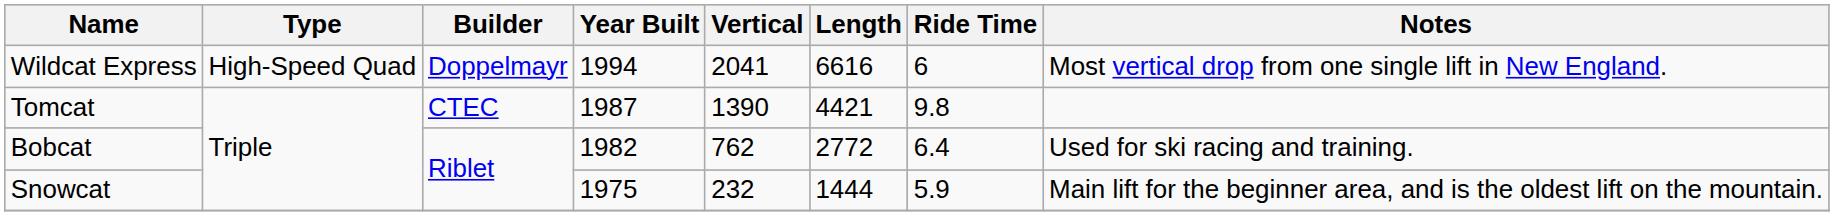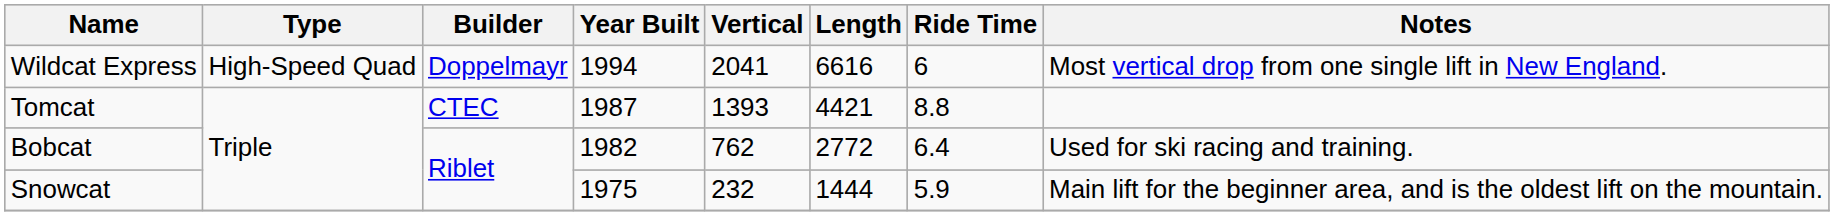Tomcat | Vertical: 1390 -> 1393
Tomcat | Ride Time: 9.8 -> 8.8
